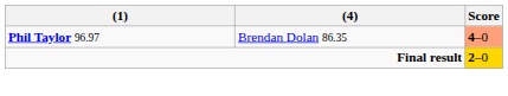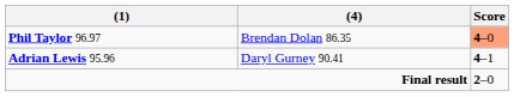+ row: Adrian Lewis 95.96 | Daryl Gurney 90.41 | 4–1
Final result | Score: gold background -> no background
